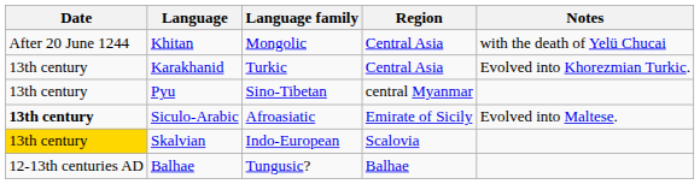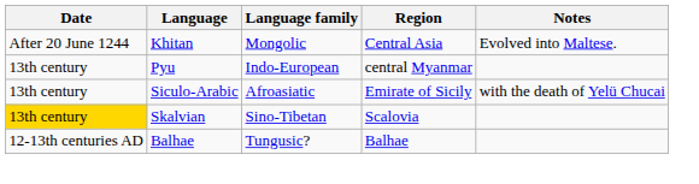Khitan | Notes: with the death of Yelü Chucai -> Evolved into Maltese.
- row: 13th century | Karakhanid | Turkic | Central Asia | Evolved into Khorezmian Turkic.
Pyu | Language family: Sino-Tibetan -> Indo-European
Siculo-Arabic | Date: bold -> normal
Siculo-Arabic | Notes: Evolved into Maltese. -> with the death of Yelü Chucai
Skalvian | Language family: Indo-European -> Sino-Tibetan
